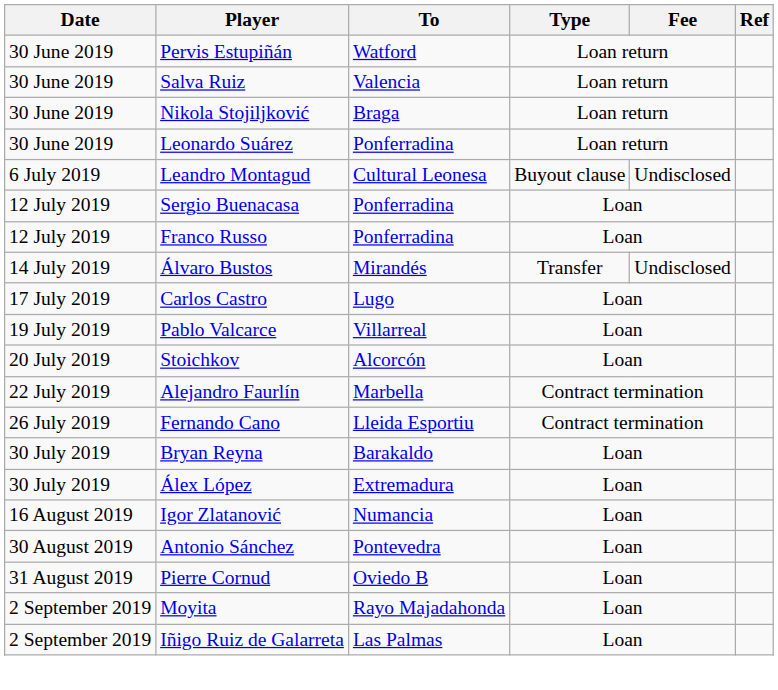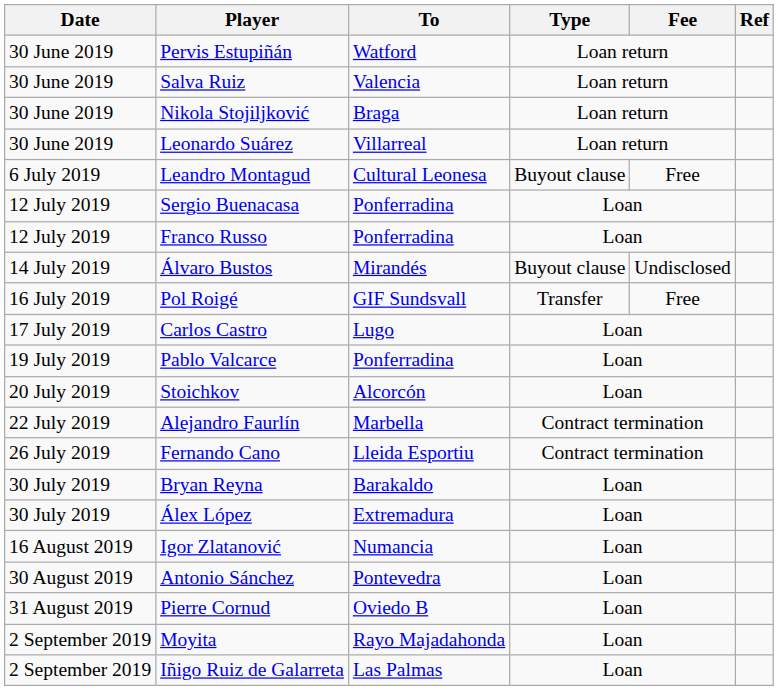Leonardo Suárez | To: Ponferradina -> Villarreal
Leandro Montagud | Fee: Undisclosed -> Free
Álvaro Bustos | Type: Transfer -> Buyout clause
+ row: 16 July 2019 | Pol Roigé | GIF Sundsvall | Transfer | Free
Pablo Valcarce | To: Villarreal -> Ponferradina
